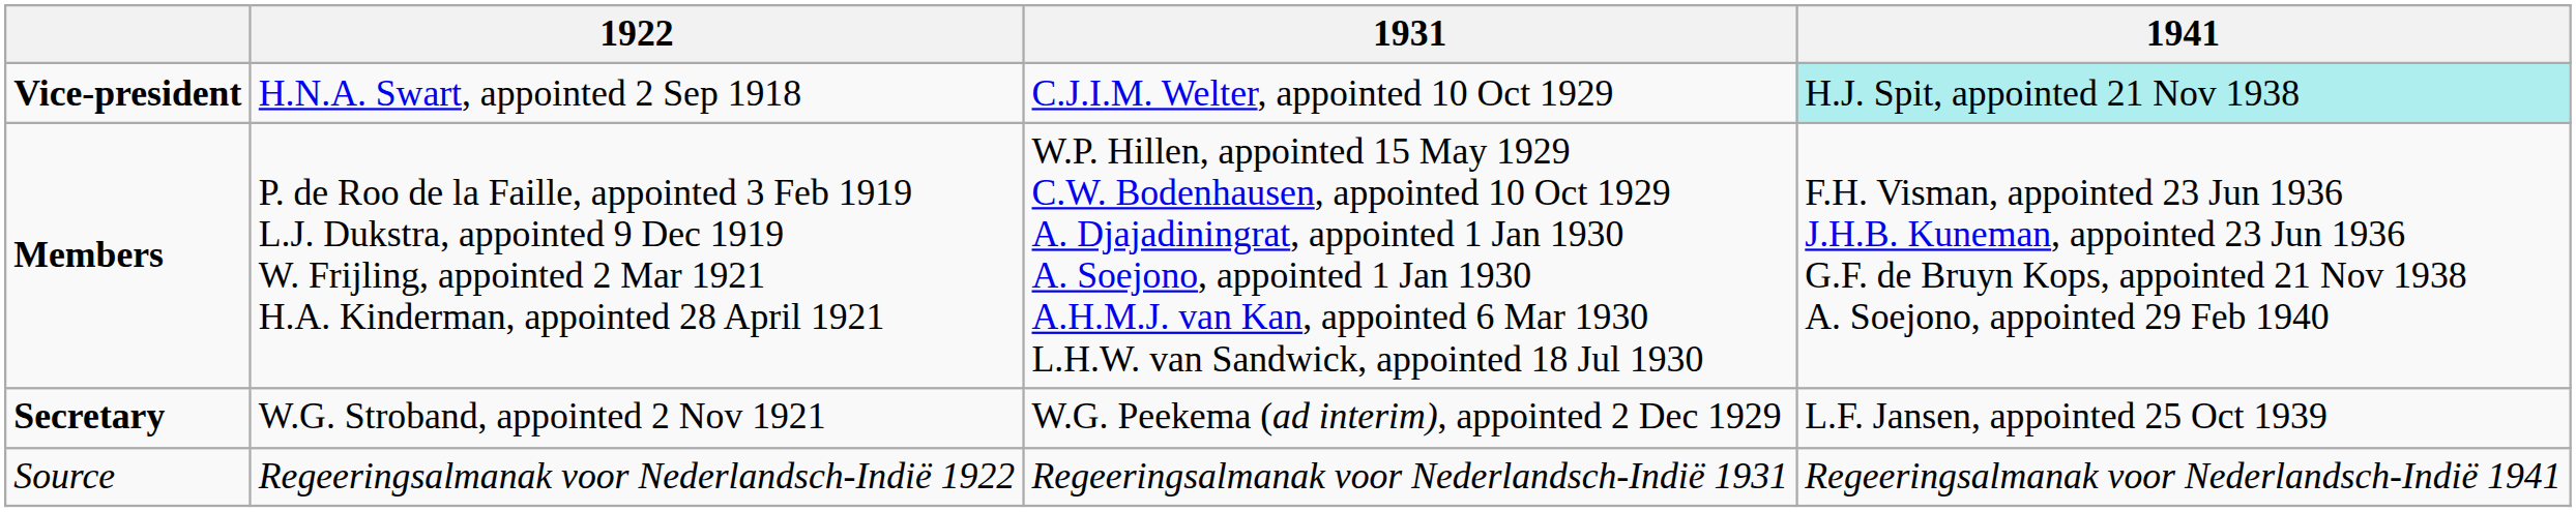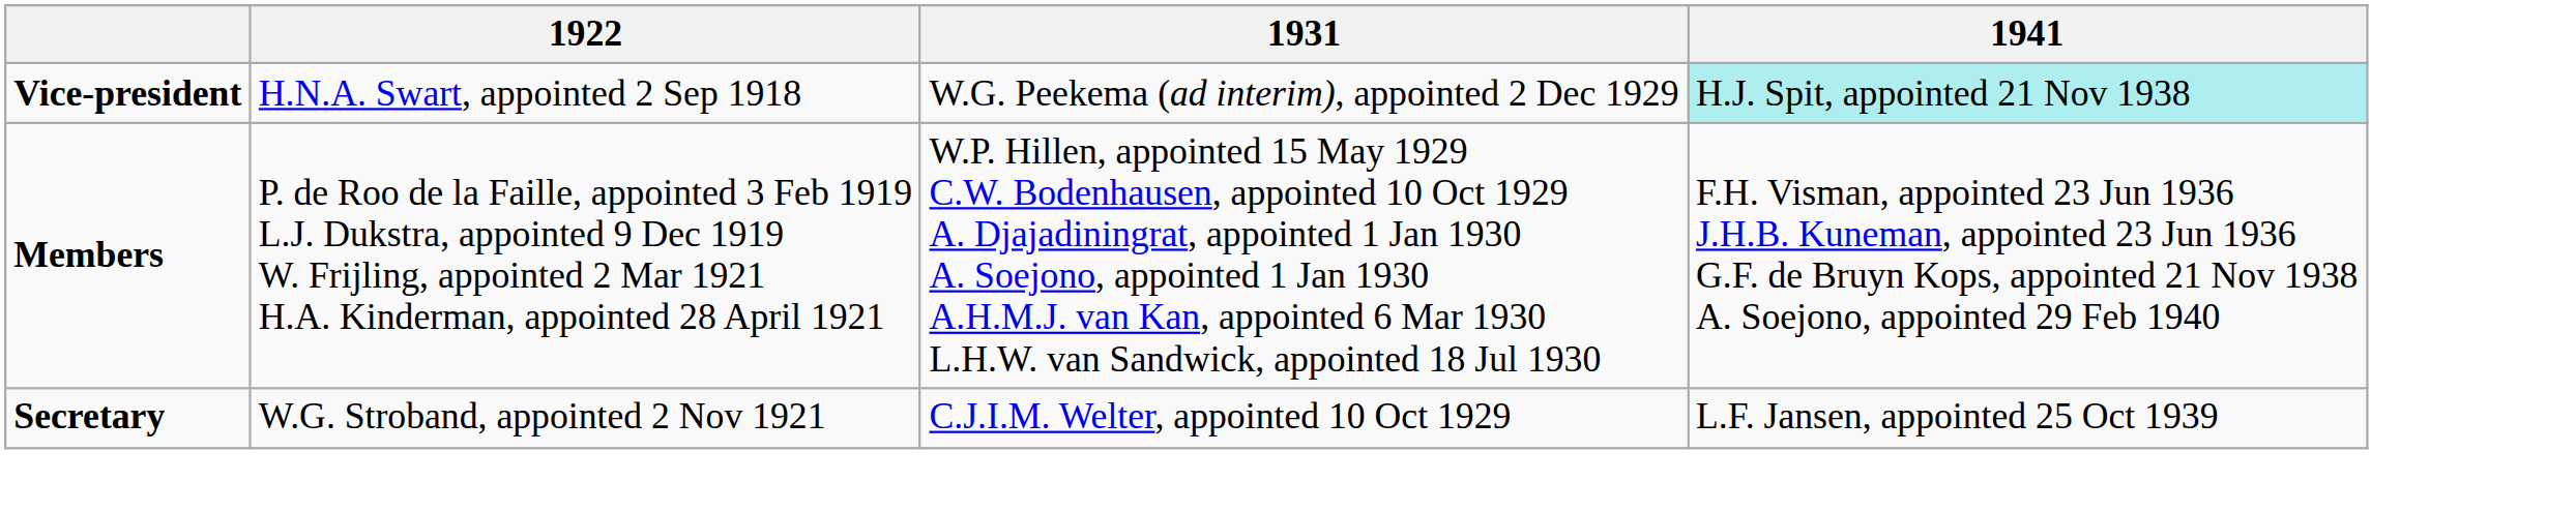Vice-president | 1931: C.J.I.M. Welter, appointed 10 Oct 1929 -> W.G. Peekema (ad interim), appointed 2 Dec 1929
Secretary | 1931: W.G. Peekema (ad interim), appointed 2 Dec 1929 -> C.J.I.M. Welter, appointed 10 Oct 1929
- row: Source | Regeeringsalmanak voor Nederlandsch-Indië 1922 | Regeeringsalmanak voor Nederlandsch-Indië 1931 | Regeeringsalmanak voor Nederlandsch-Indië 1941
